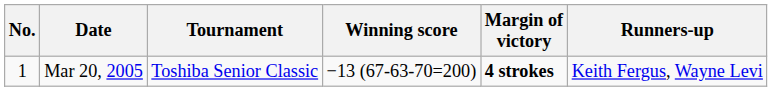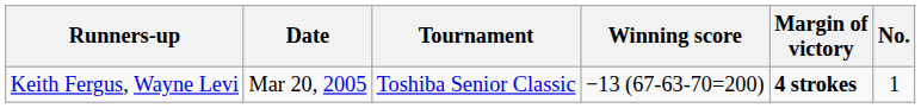columns swapped: No. <-> Runners-up
